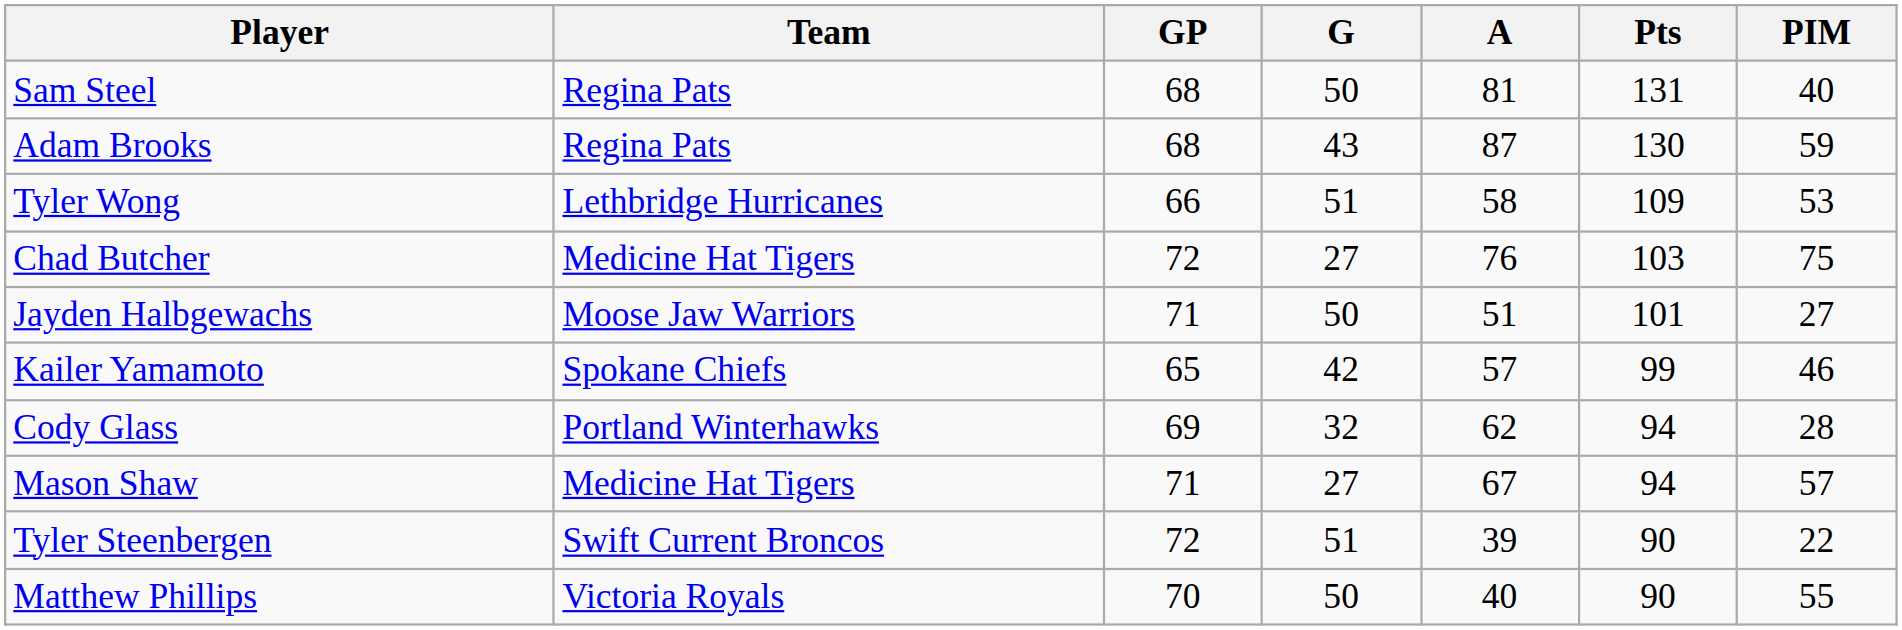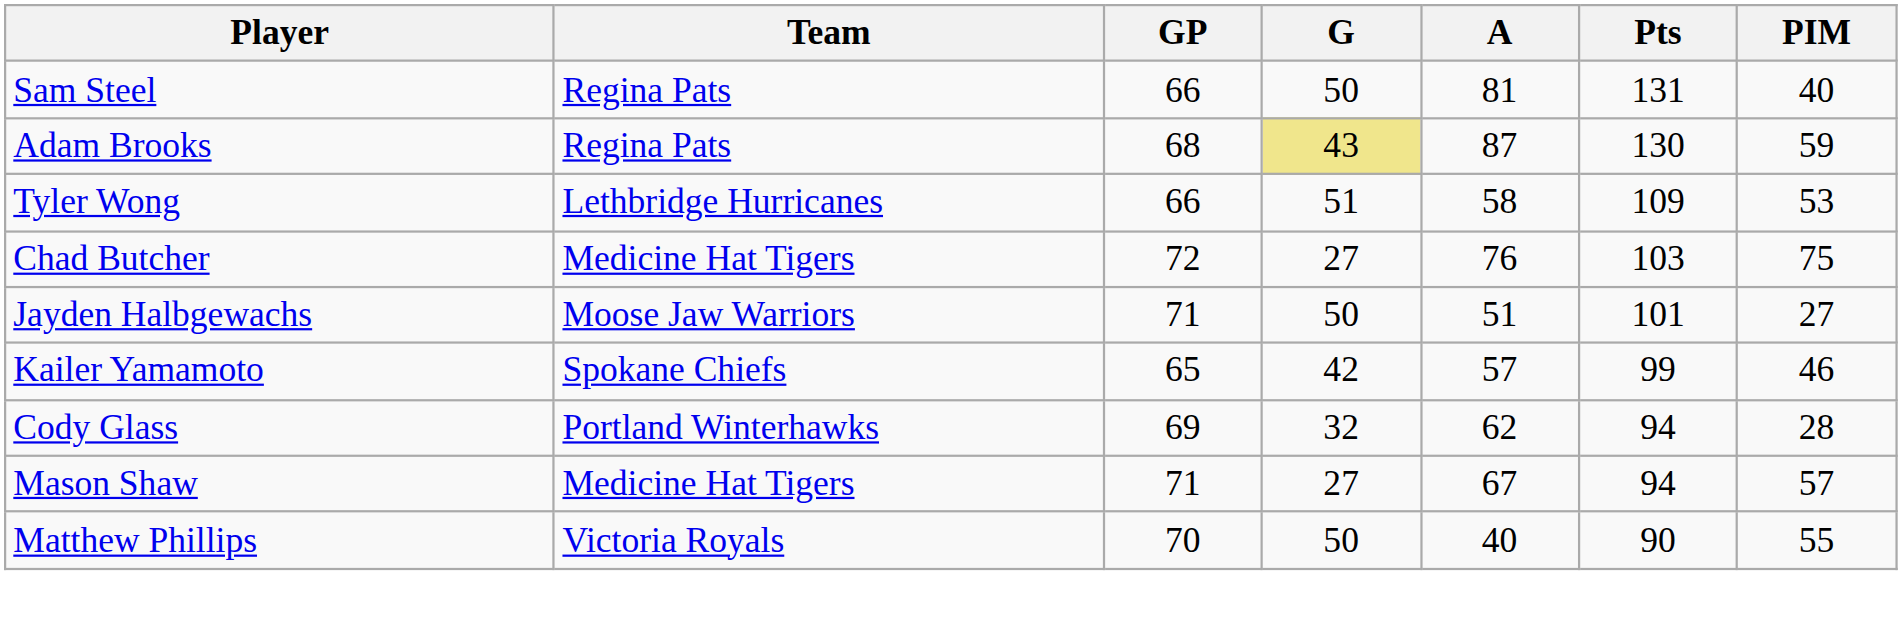Sam Steel | GP: 68 -> 66
Adam Brooks | G: no background -> khaki background
- row: Tyler Steenbergen | Swift Current Broncos | 72 | 51 | 39 | 90 | 22
